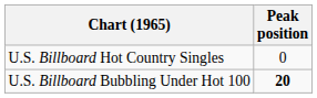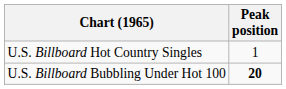U.S. Billboard Hot Country Singles | Peak position: 0 -> 1
